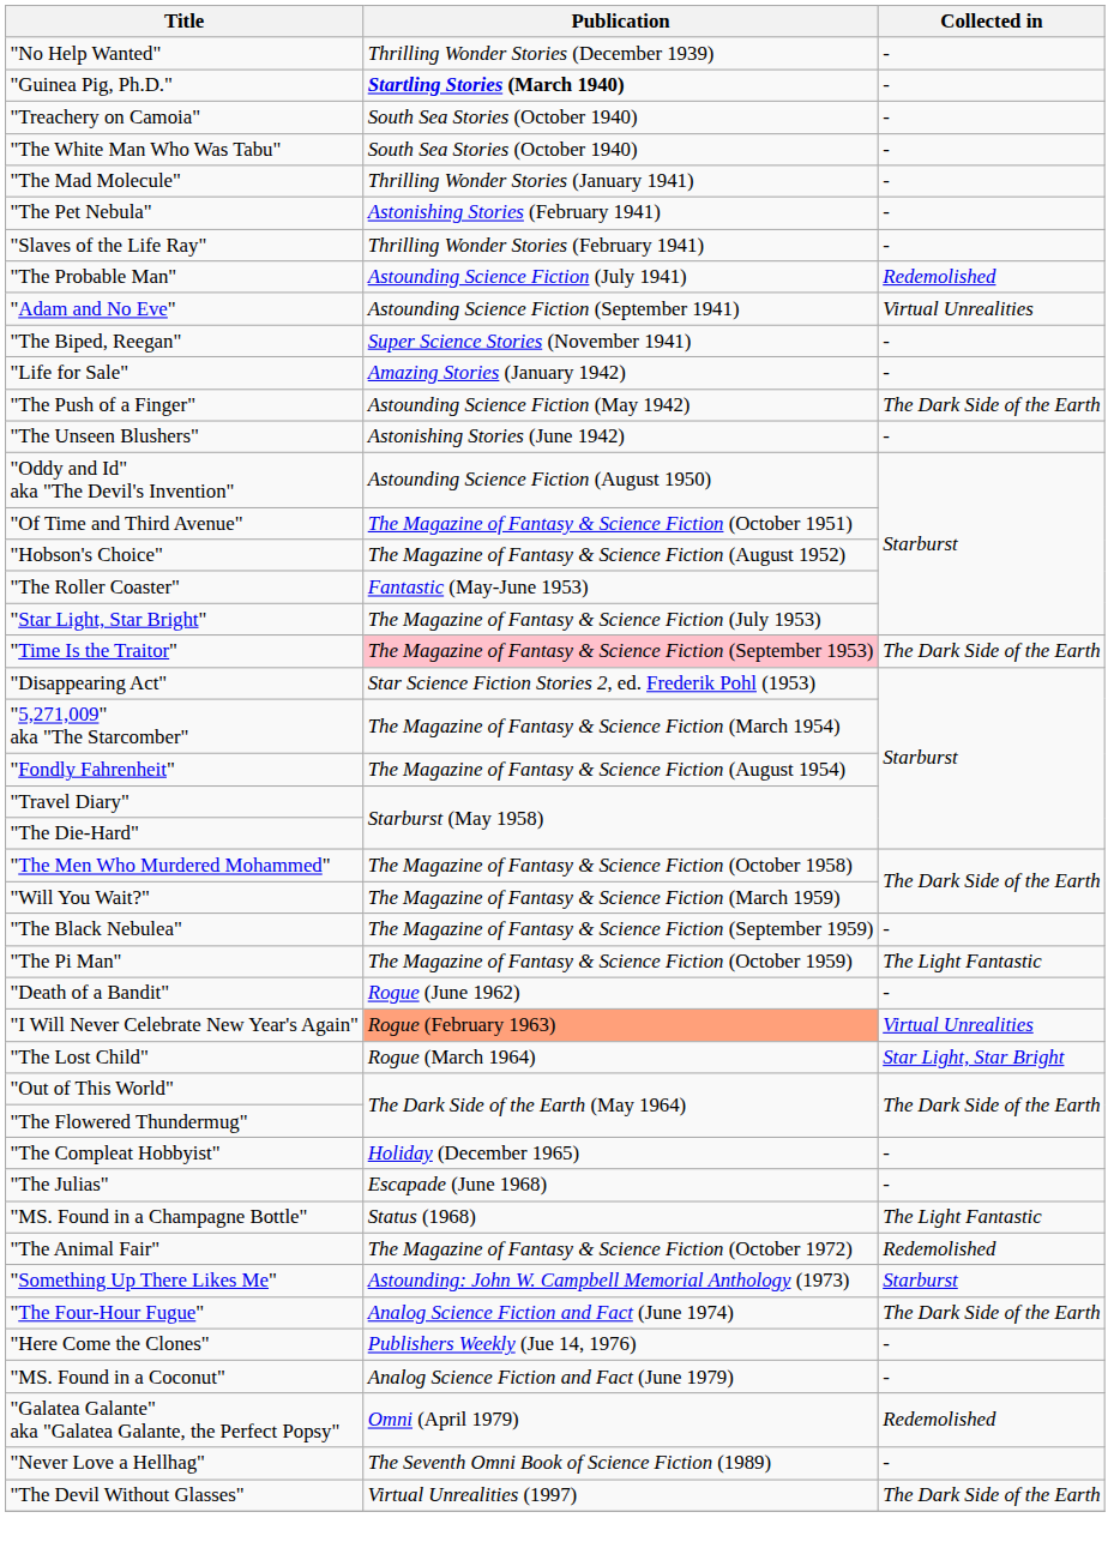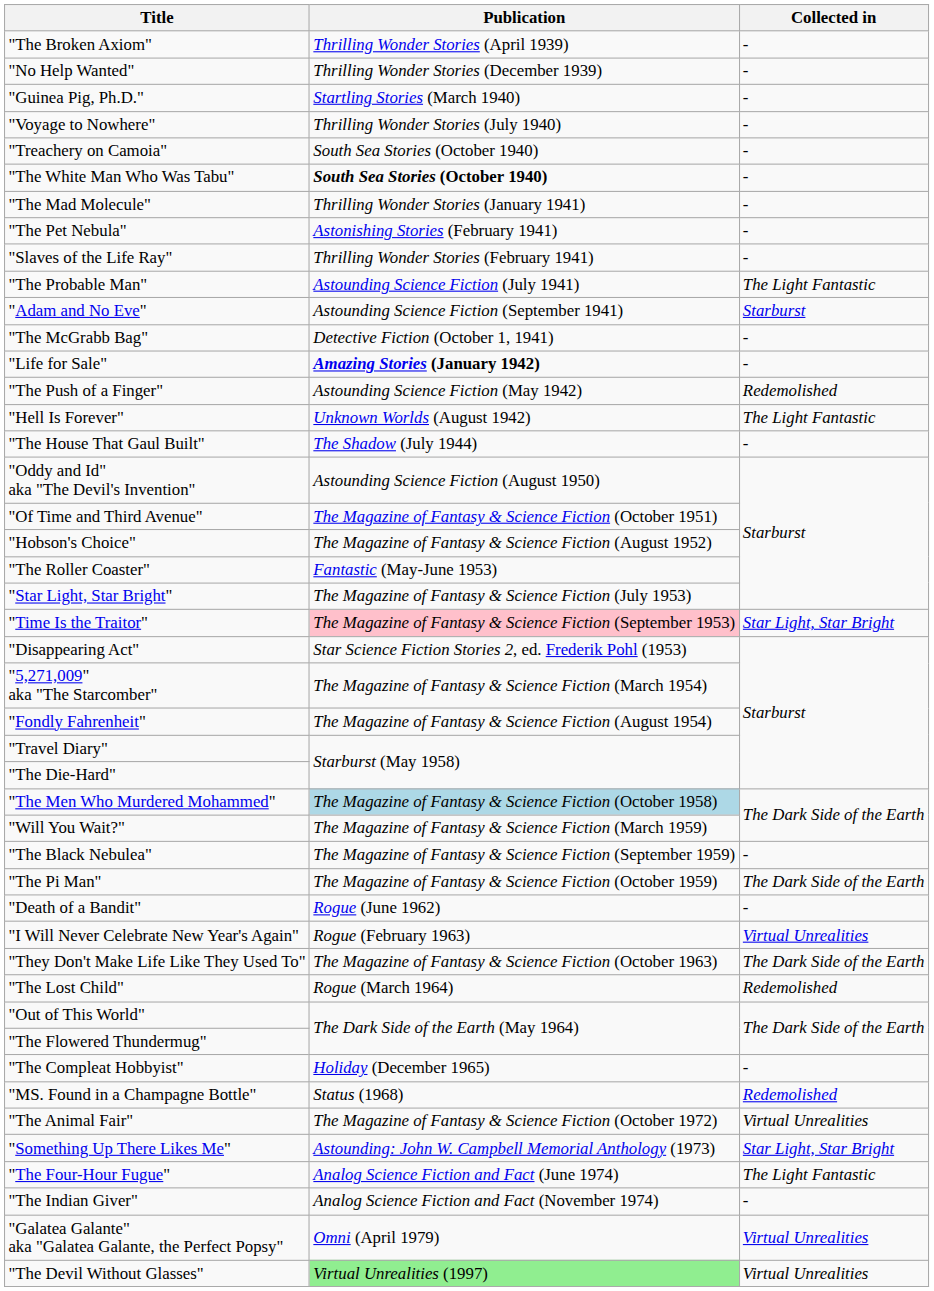+ row: "The Broken Axiom" | Thrilling Wonder Stories (April 1939) | -
"Guinea Pig, Ph.D." | Publication: bold -> normal
+ row: "Voyage to Nowhere" | Thrilling Wonder Stories (July 1940) | -
"The White Man Who Was Tabu" | Publication: normal -> bold
"The Probable Man" | Collected in: Redemolished -> The Light Fantastic
"Adam and No Eve" | Collected in: Virtual Unrealities -> Starburst
+ row: "The McGrabb Bag" | Detective Fiction (October 1, 1941) | -
- row: "The Biped, Reegan" | Super Science Stories (November 1941) | -
"Life for Sale" | Publication: normal -> bold
"The Push of a Finger" | Collected in: The Dark Side of the Earth -> Redemolished
- row: "The Unseen Blushers" | Astonishing Stories (June 1942) | -
+ row: "Hell Is Forever" | Unknown Worlds (August 1942) | The Light Fantastic
+ row: "The House That Gaul Built" | The Shadow (July 1944) | -
"Time Is the Traitor" | Collected in: The Dark Side of the Earth -> Star Light, Star Bright
"The Men Who Murdered Mohammed" | Publication: no background -> lightblue background
"The Pi Man" | Collected in: The Light Fantastic -> The Dark Side of the Earth
"I Will Never Celebrate New Year's Again" | Publication: lightsalmon background -> no background
+ row: "They Don't Make Life Like They Used To" | The Magazine of Fantasy & Science Fiction (October 1963) | The Dark Side of the Earth
"The Lost Child" | Collected in: Star Light, Star Bright -> Redemolished
- row: "The Julias" | Escapade (June 1968) | -
"MS. Found in a Champagne Bottle" | Collected in: The Light Fantastic -> Redemolished
"The Animal Fair" | Collected in: Redemolished -> Virtual Unrealities
"Something Up There Likes Me" | Collected in: Starburst -> Star Light, Star Bright
"The Four-Hour Fugue" | Collected in: The Dark Side of the Earth -> The Light Fantastic
+ row: "The Indian Giver" | Analog Science Fiction and Fact (November 1974) | -
- row: "Here Come the Clones" | Publishers Weekly (Jue 14, 1976) | -
- row: "MS. Found in a Coconut" | Analog Science Fiction and Fact (June 1979) | -
"Galatea Galante" aka "Galatea Galante, the Perfect Popsy" | Collected in: Redemolished -> Virtual Unrealities
- row: "Never Love a Hellhag" | The Seventh Omni Book of Science Fiction (1989) | -
"The Devil Without Glasses" | Publication: no background -> lightgreen background
"The Devil Without Glasses" | Collected in: The Dark Side of the Earth -> Virtual Unrealities
